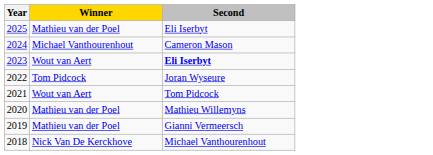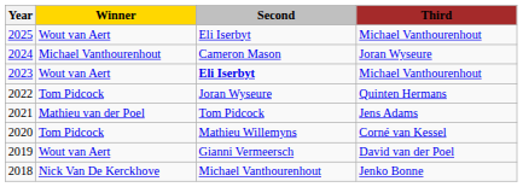+ column: Third | Michael Vanthourenhout | Joran Wyseure | Michael Vanthourenhout | Quinten Hermans | Jens Adams | Corné van Kessel | David van der Poel | Jenko Bonne
2025 | Winner: Mathieu van der Poel -> Wout van Aert
2021 | Winner: Wout van Aert -> Mathieu van der Poel
2020 | Winner: Mathieu van der Poel -> Tom Pidcock
2019 | Winner: Mathieu van der Poel -> Wout van Aert
